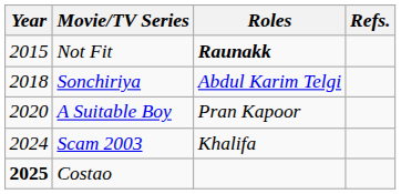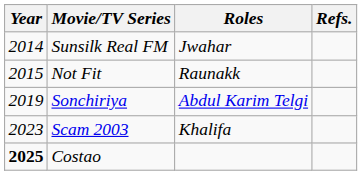+ row: 2014 | Sunsilk Real FM | Jwahar
Not Fit | Roles: bold -> normal
Sonchiriya | Year: 2018 -> 2019
- row: 2020 | A Suitable Boy | Pran Kapoor
Scam 2003 | Year: 2024 -> 2023
